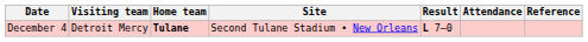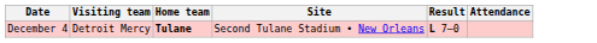- column: Reference
